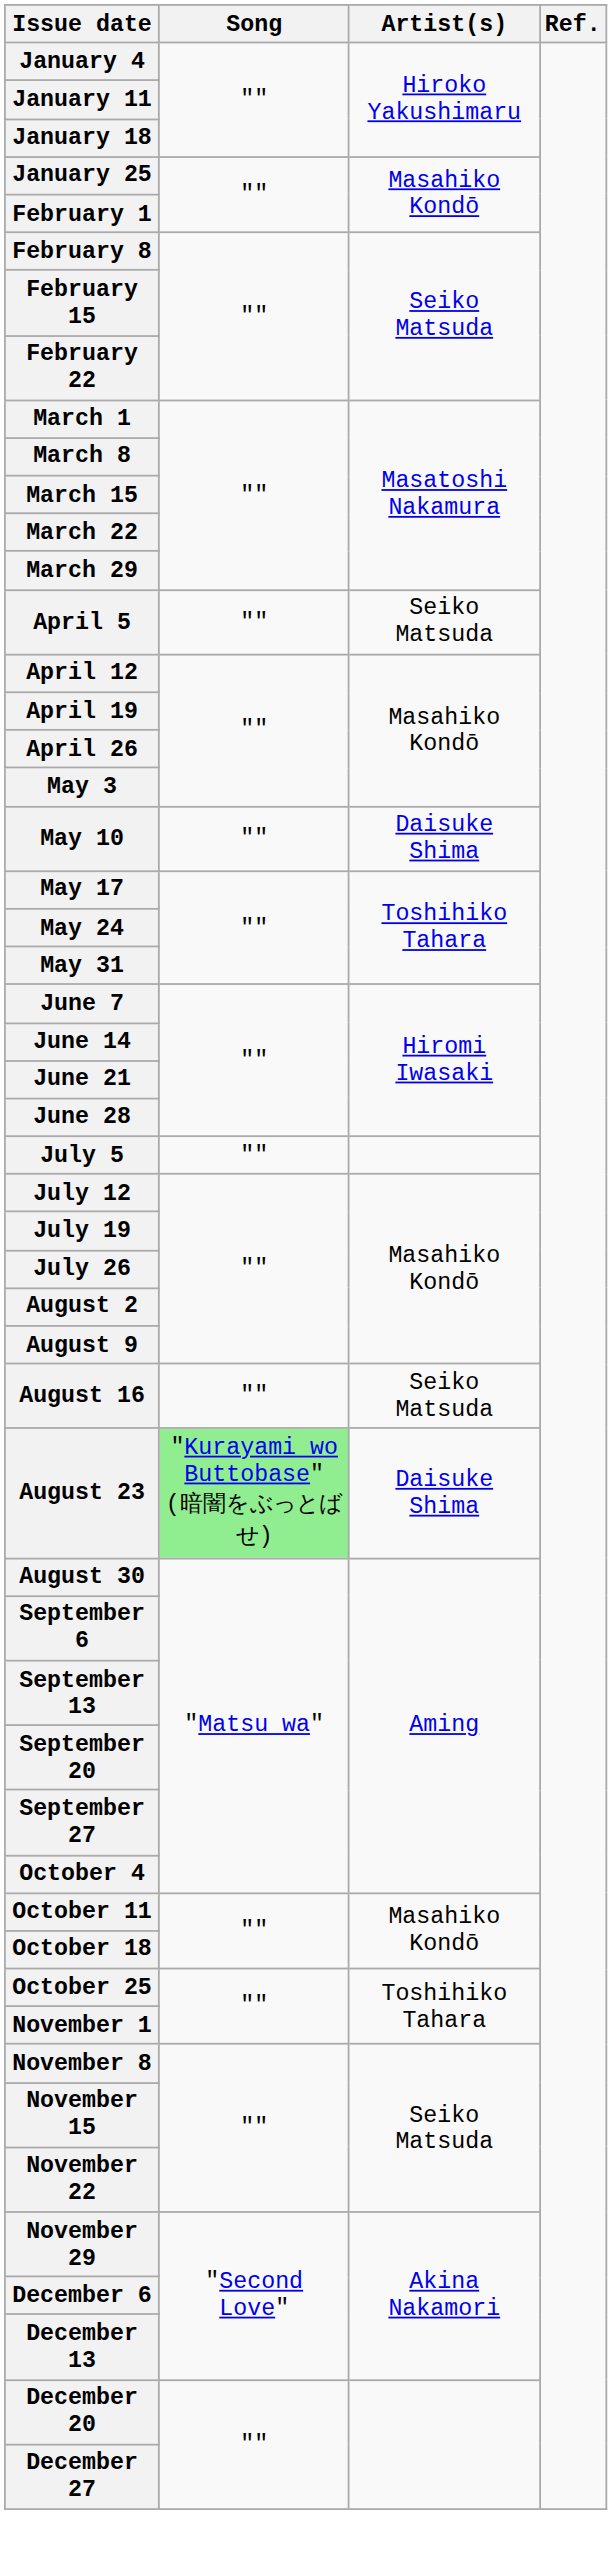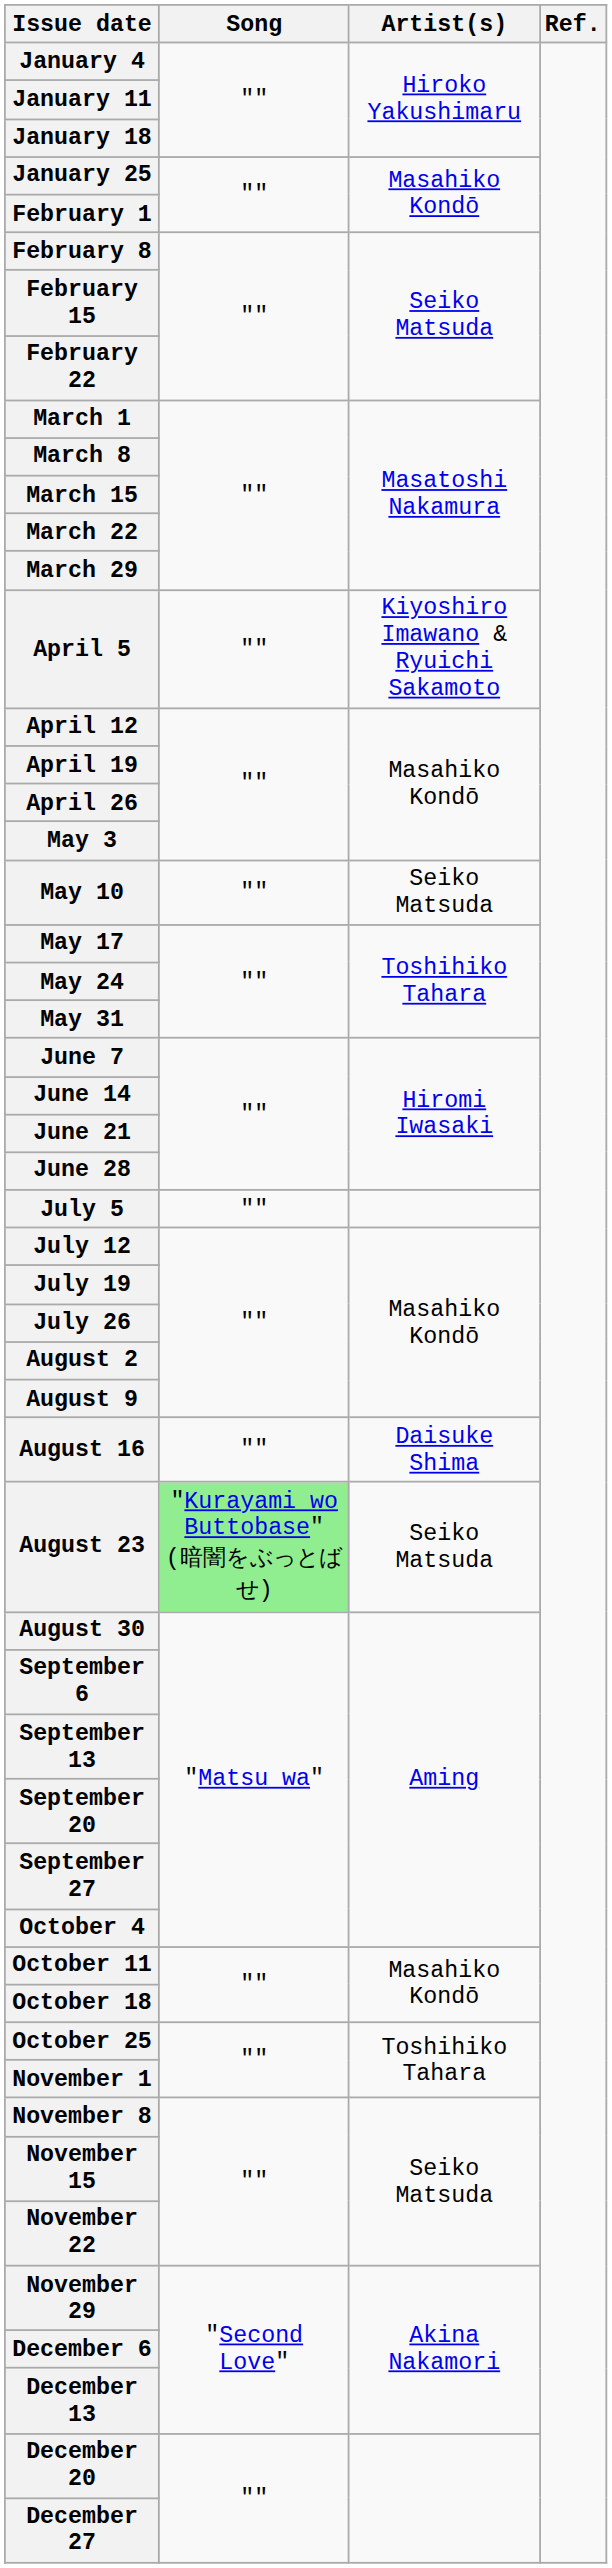April 5 | Artist(s): Seiko Matsuda -> Kiyoshiro Imawano & Ryuichi Sakamoto
May 10 | Artist(s): Daisuke Shima -> Seiko Matsuda
August 16 | Artist(s): Seiko Matsuda -> Daisuke Shima
August 23 | Artist(s): Daisuke Shima -> Seiko Matsuda
